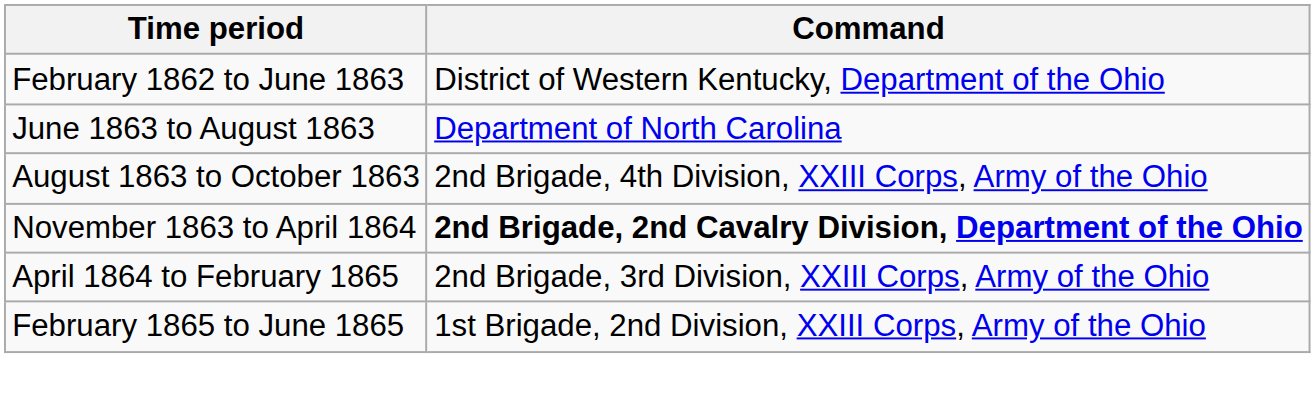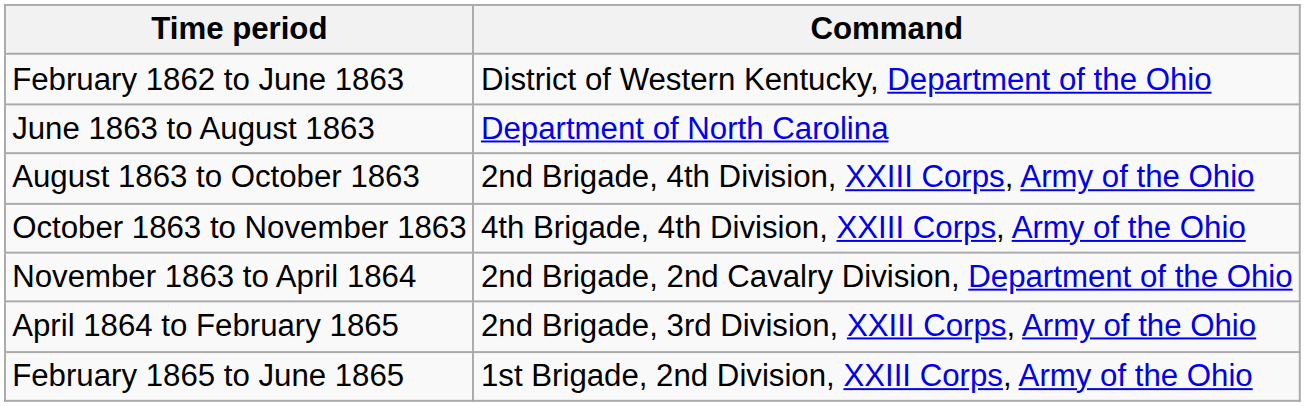+ row: October 1863 to November 1863 | 4th Brigade, 4th Division, XXIII Corps, Army of the Ohio
November 1863 to April 1864 | Command: bold -> normal
